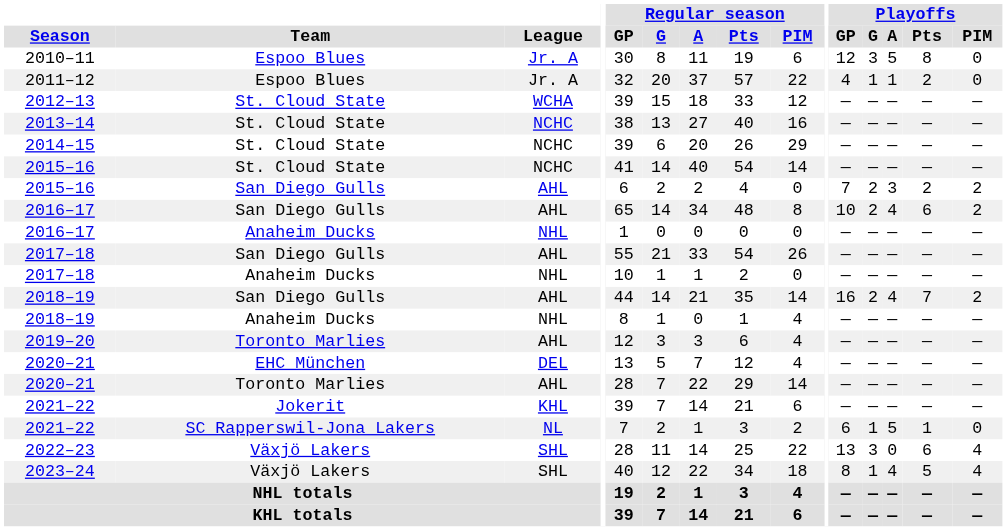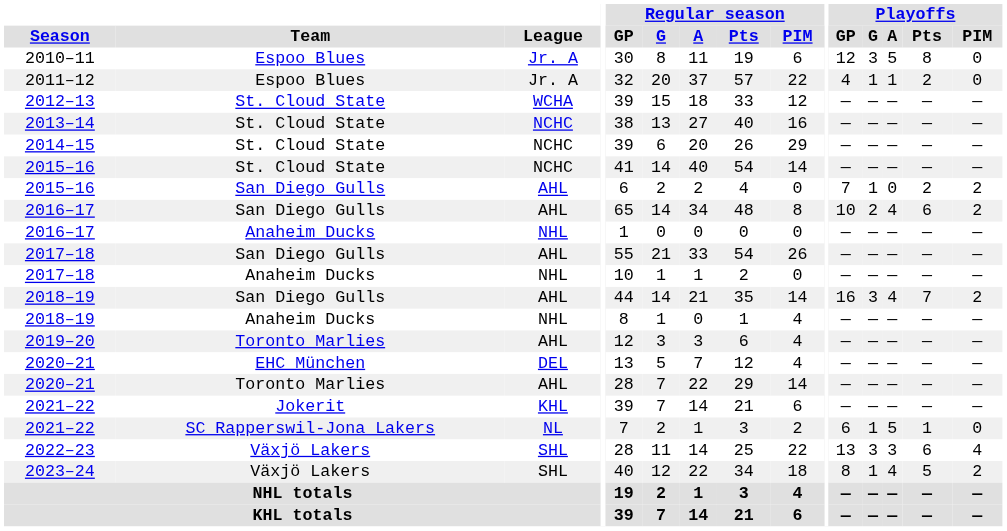2015–16 / San Diego Gulls | Playoffs / G: 2 -> 1
2015–16 / San Diego Gulls | Playoffs / A: 3 -> 0
2018–19 / San Diego Gulls | Playoffs / G: 2 -> 3
2022–23 | Playoffs / A: 0 -> 3
2023–24 | Playoffs / PIM: 4 -> 2
